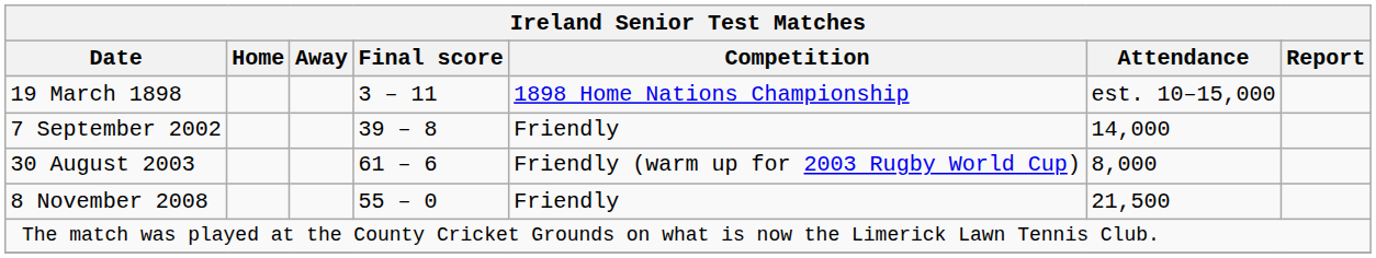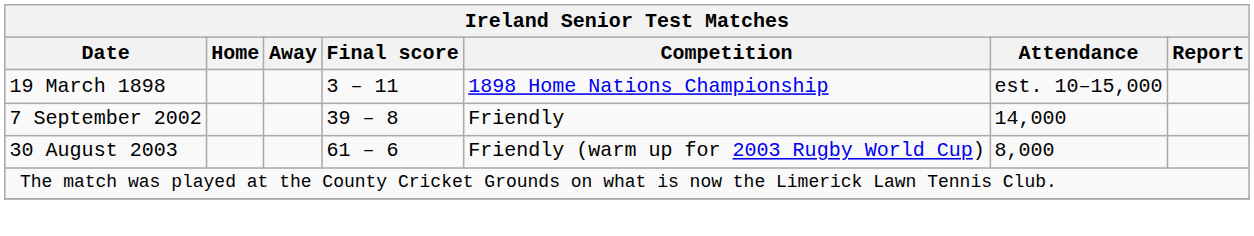- row: 8 November 2008 | 55 – 0 | Friendly | 21,500
